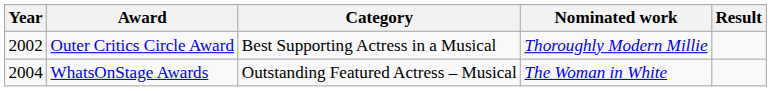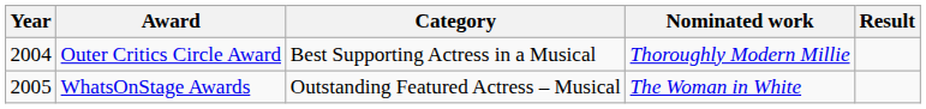Outer Critics Circle Award | Year: 2002 -> 2004
WhatsOnStage Awards | Year: 2004 -> 2005
